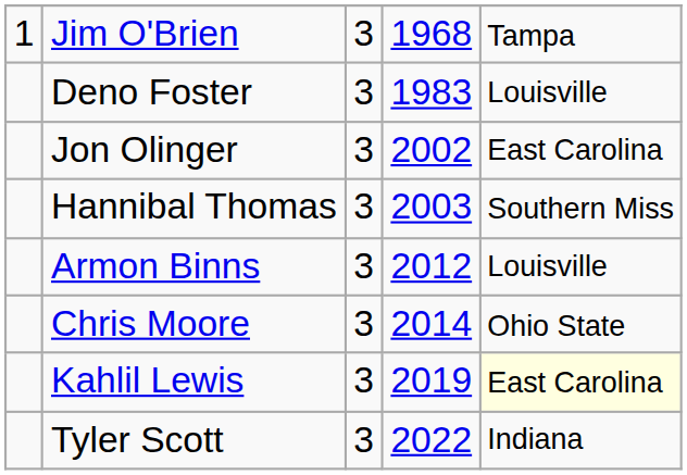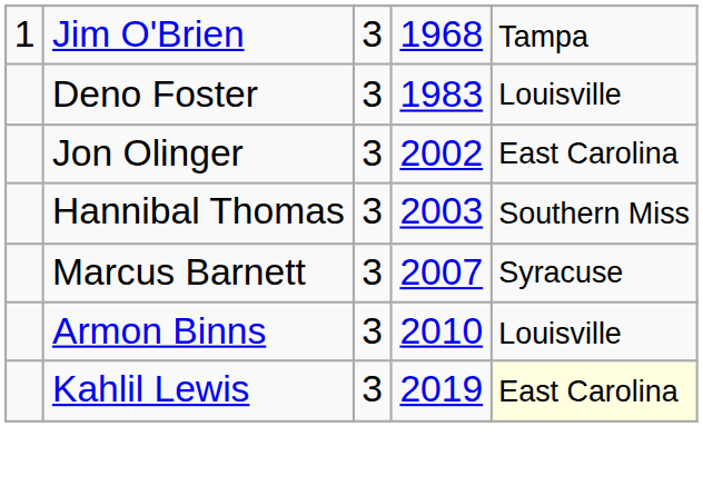+ row: Marcus Barnett | 3 | 2007 | Syracuse
Armon Binns | column 4: 2012 -> 2010
- row: Chris Moore | 3 | 2014 | Ohio State
- row: Tyler Scott | 3 | 2022 | Indiana
